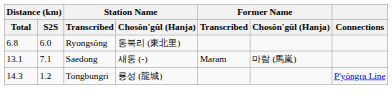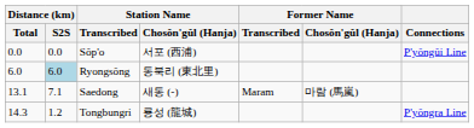+ row: 0.0 | 0.0 | Sŏp'o | 서포 (西浦) | P'yŏngŭi Line
Ryongsŏng | Distance (km) / Total: 6.8 -> 6.0
Ryongsŏng | Distance (km) / S2S: no background -> lightblue background
